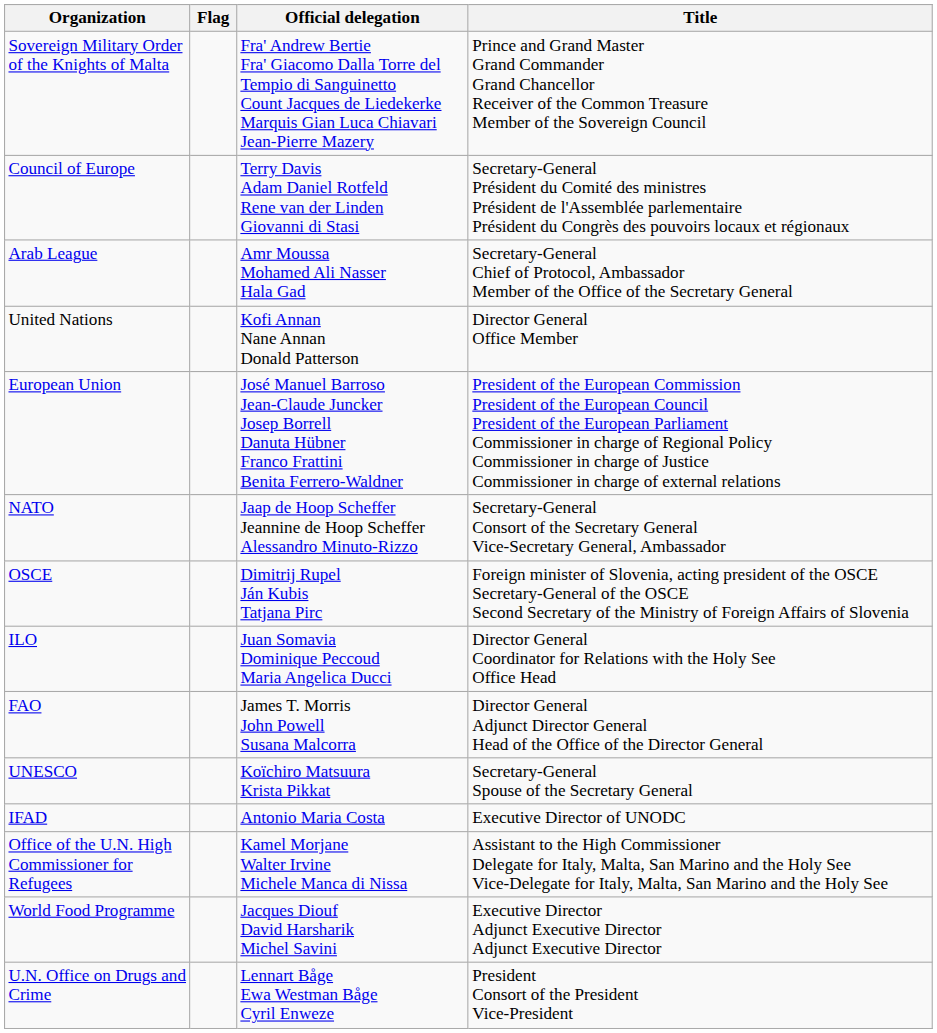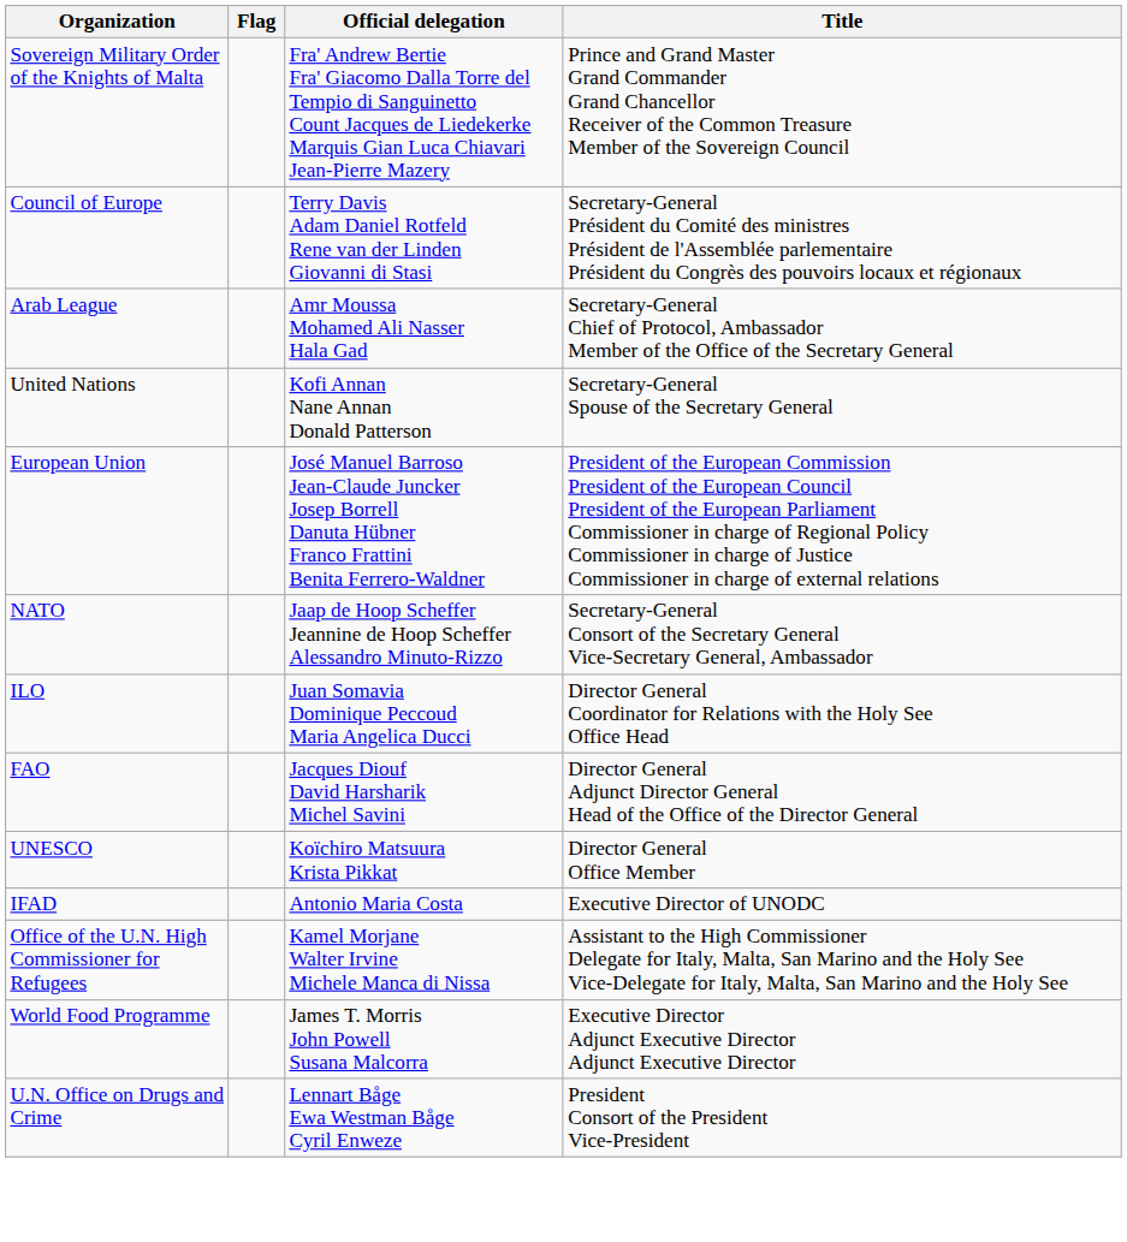United Nations | Title: Director General Office Member -> Secretary-General Spouse of the Secretary General
- row: OSCE | Dimitrij Rupel Ján Kubis Tatjana Pirc | Foreign minister of Slovenia, acting president of the OSCE Secretary-General of the OSCE Second Secretary of the Ministry of Foreign Affairs of Slovenia
FAO | Official delegation: James T. Morris John Powell Susana Malcorra -> Jacques Diouf David Harsharik Michel Savini
UNESCO | Title: Secretary-General Spouse of the Secretary General -> Director General Office Member
World Food Programme | Official delegation: Jacques Diouf David Harsharik Michel Savini -> James T. Morris John Powell Susana Malcorra
